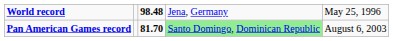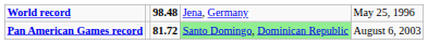Pan American Games record | column 3: 81.70 -> 81.72
